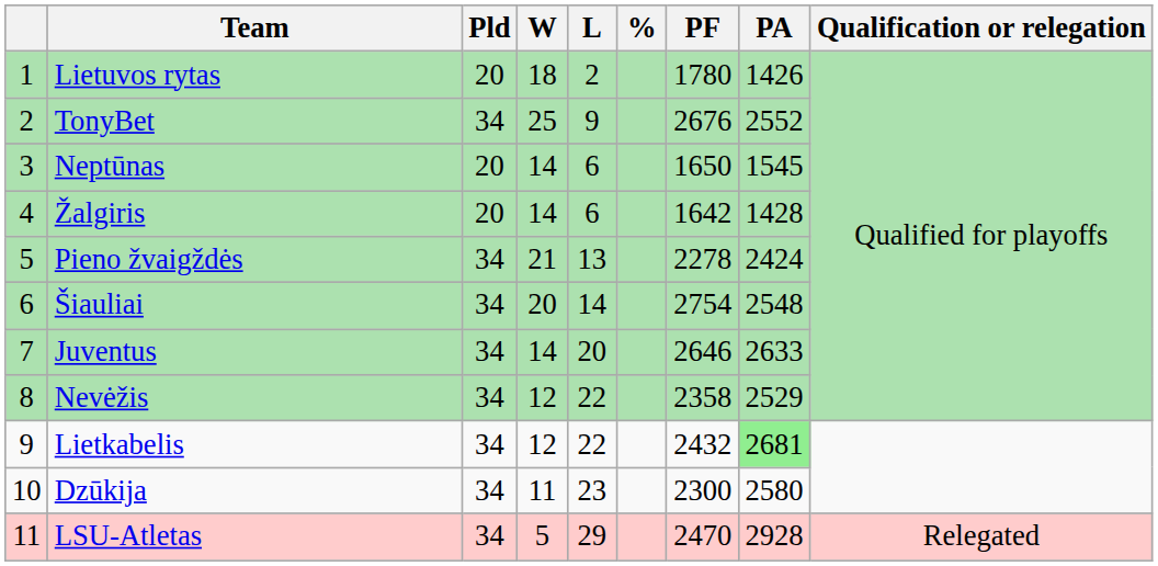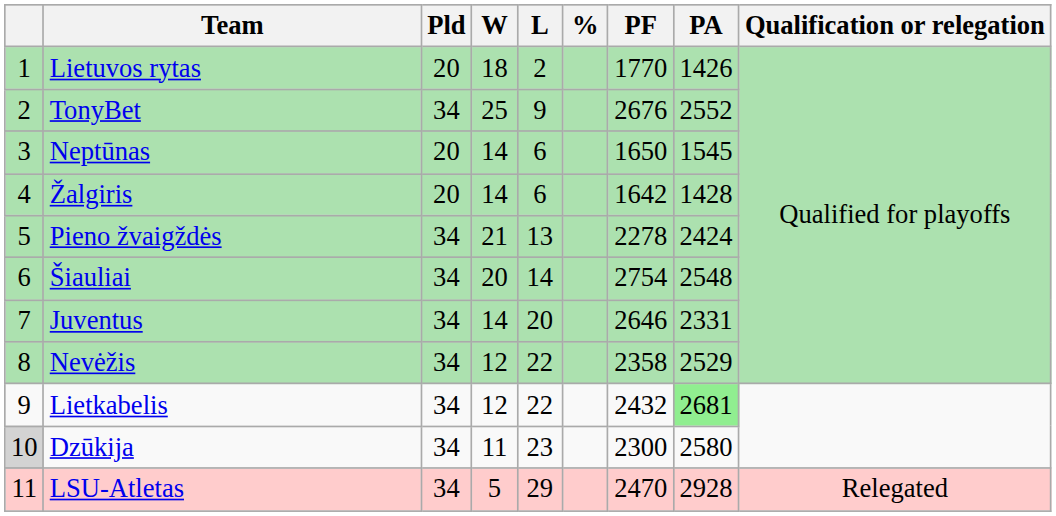Lietuvos rytas | PF: 1780 -> 1770
Juventus | PA: 2633 -> 2331
Dzūkija | column 1: no background -> lightgrey background
